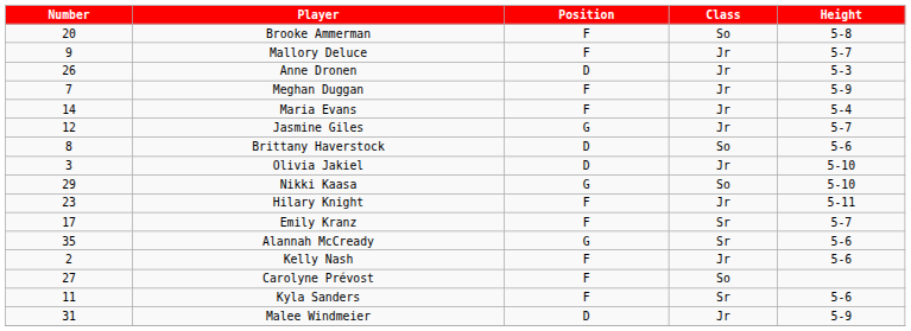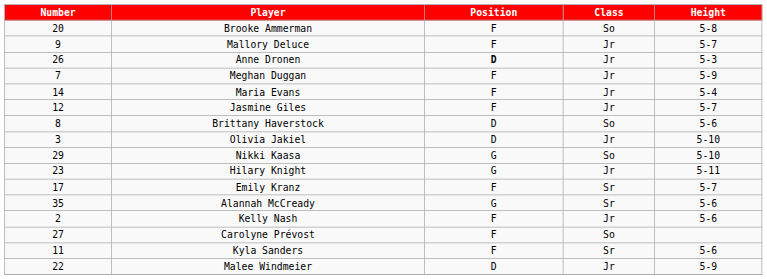Anne Dronen | Position: normal -> bold
Jasmine Giles | Position: G -> F
Hilary Knight | Position: F -> G
Malee Windmeier | Number: 31 -> 22
